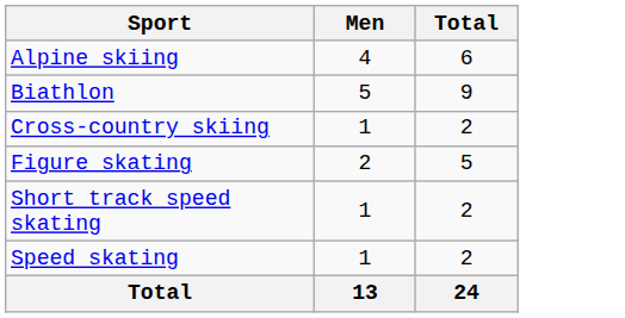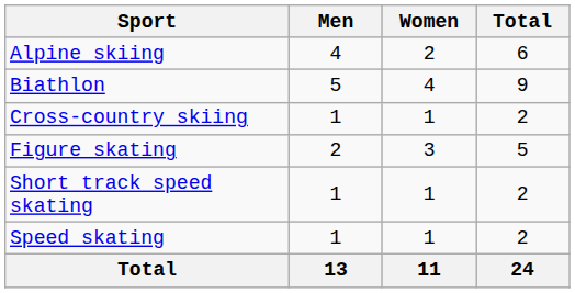+ column: Women | 2 | 4 | 1 | 3 | 1 | 1 | 11
